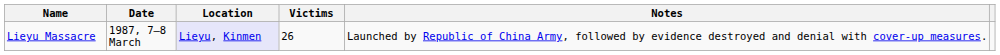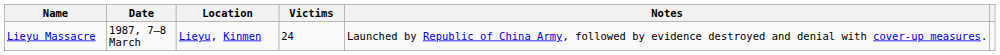Lieyu Massacre | Location: lavender background -> no background
Lieyu Massacre | Victims: 26 -> 24
